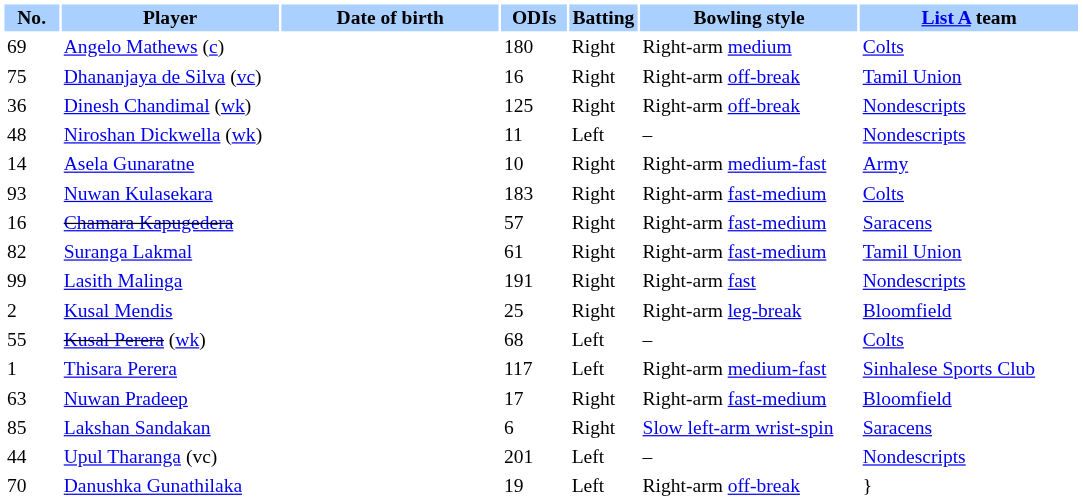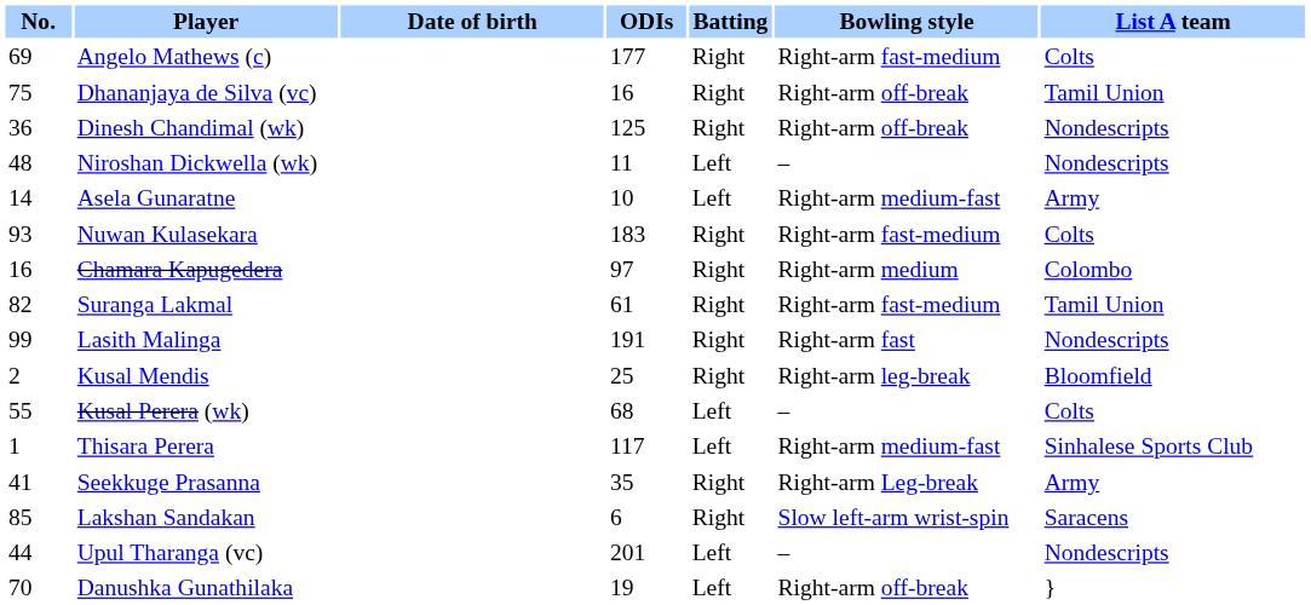Angelo Mathews (c) | ODIs: 180 -> 177
Angelo Mathews (c) | Bowling style: Right-arm medium -> Right-arm fast-medium
Asela Gunaratne | Batting: Right -> Left
Chamara Kapugedera | ODIs: 57 -> 97
Chamara Kapugedera | Bowling style: Right-arm fast-medium -> Right-arm medium
Chamara Kapugedera | List A team: Saracens -> Colombo
- row: 63 | Nuwan Pradeep | 17 | Right | Right-arm fast-medium | Bloomfield
+ row: 41 | Seekkuge Prasanna | 35 | Right | Right-arm Leg-break | Army
